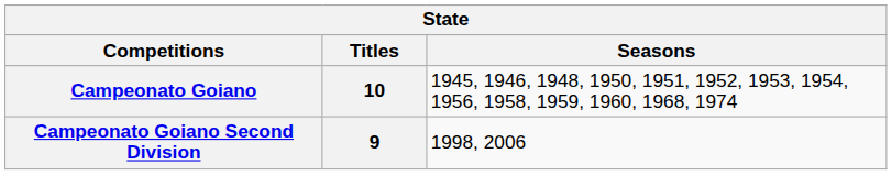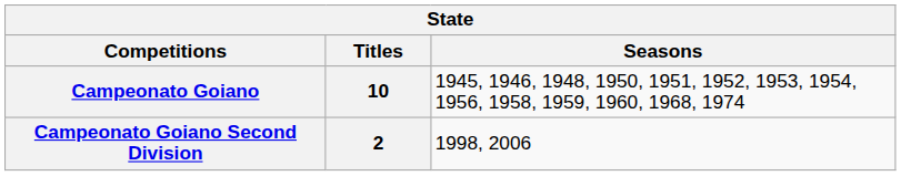Campeonato Goiano Second Division | Titles: 9 -> 2
